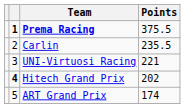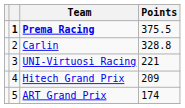Carlin | Points: 235.5 -> 328.8
Hitech Grand Prix | column 2: bold -> normal
Hitech Grand Prix | Points: 202 -> 209
